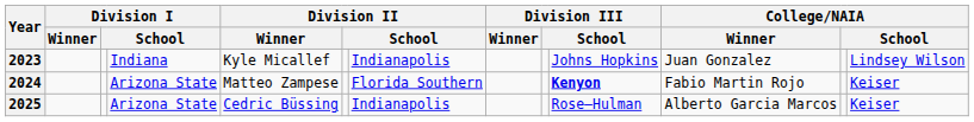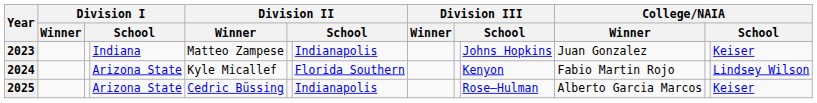2023 | Division II / Winner: Kyle Micallef -> Matteo Zampese
2023 | column 13: Lindsey Wilson -> Keiser
2024 | Division II / Winner: Matteo Zampese -> Kyle Micallef
2024 | column 10: bold -> normal
2024 | column 13: Keiser -> Lindsey Wilson
